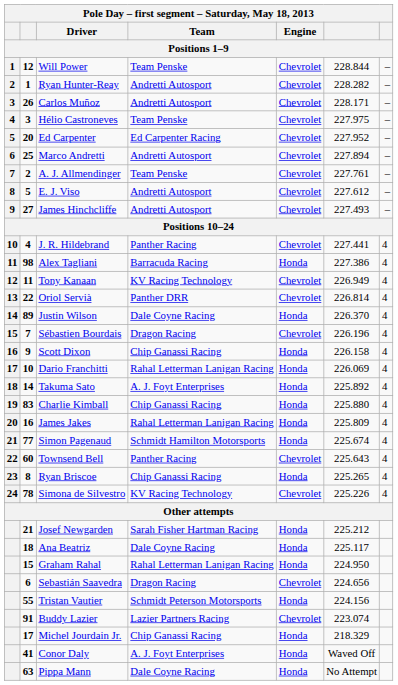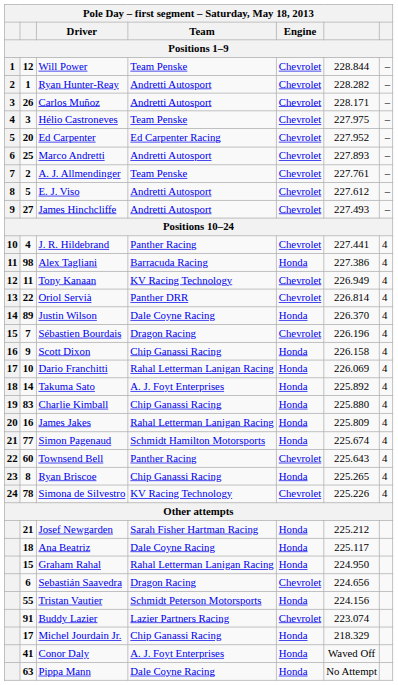Marco Andretti | column 6: 227.894 -> 227.893
